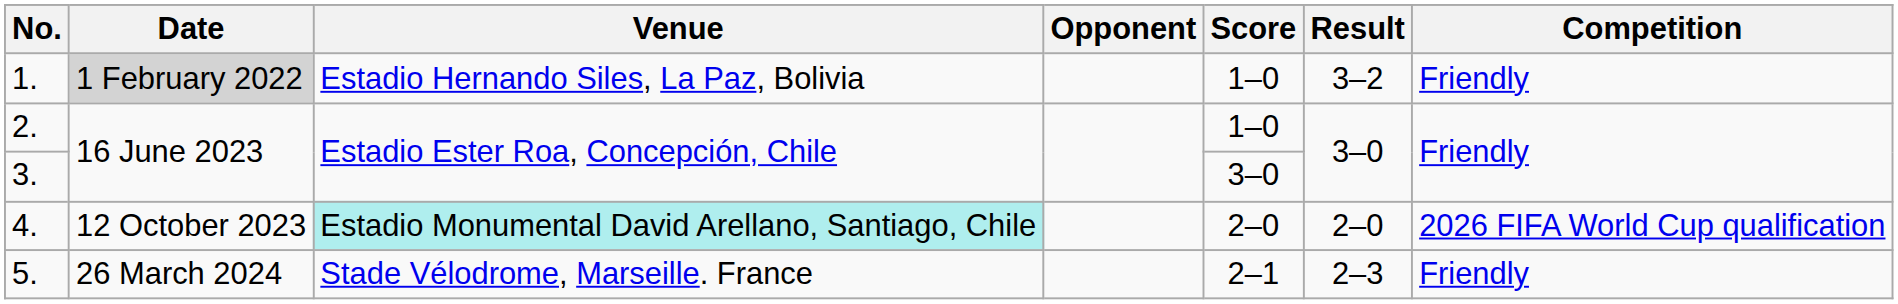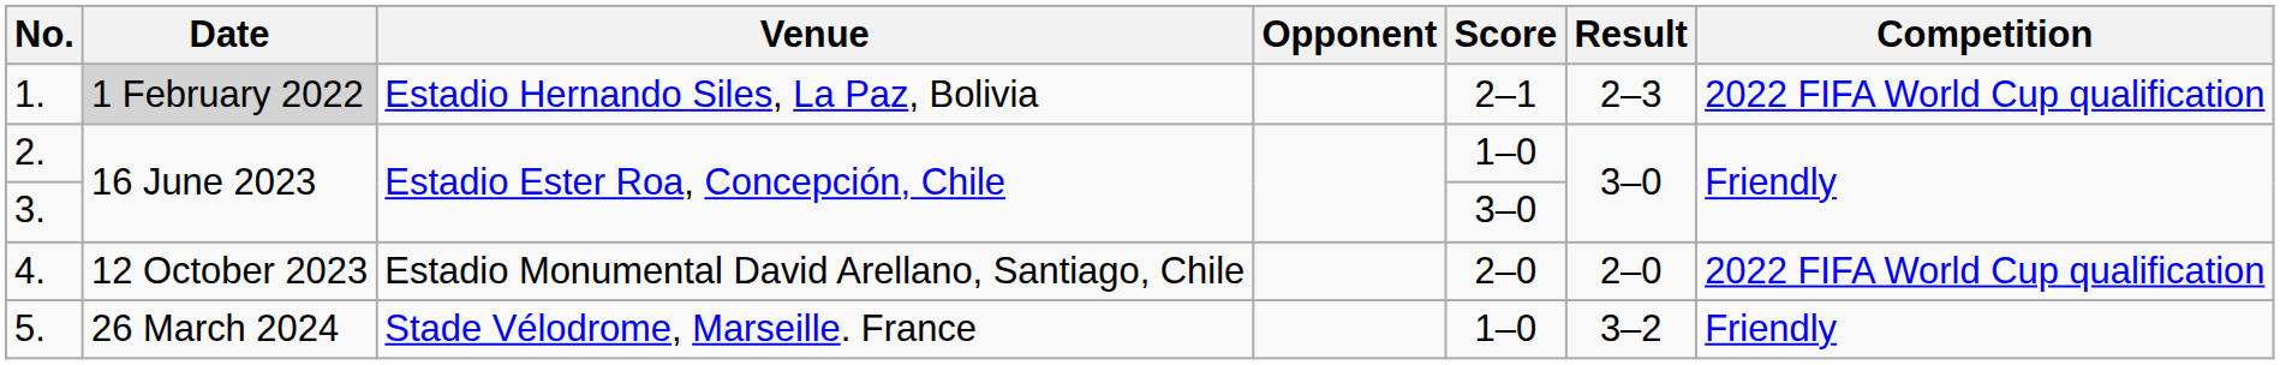1. | Score: 1–0 -> 2–1
1. | Result: 3–2 -> 2–3
1. | Competition: Friendly -> 2022 FIFA World Cup qualification
4. | Venue: paleturquoise background -> no background
4. | Competition: 2026 FIFA World Cup qualification -> 2022 FIFA World Cup qualification
5. | Score: 2–1 -> 1–0
5. | Result: 2–3 -> 3–2
